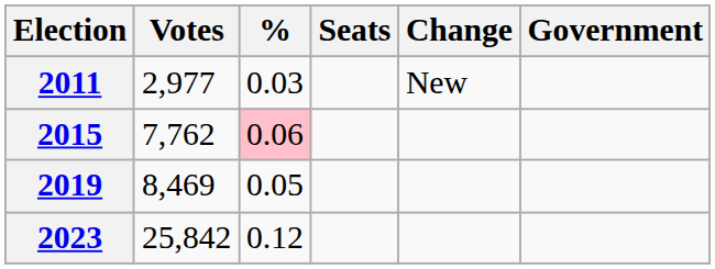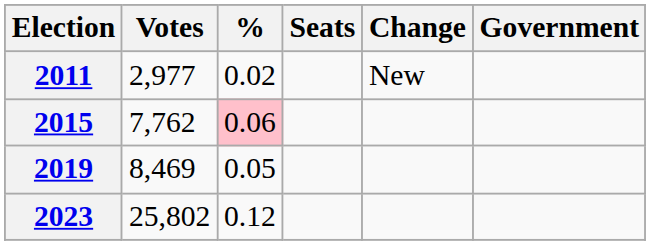2011 | %: 0.03 -> 0.02
2023 | Votes: 25,842 -> 25,802
